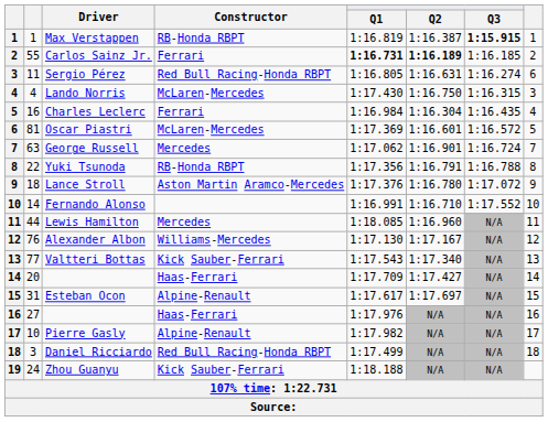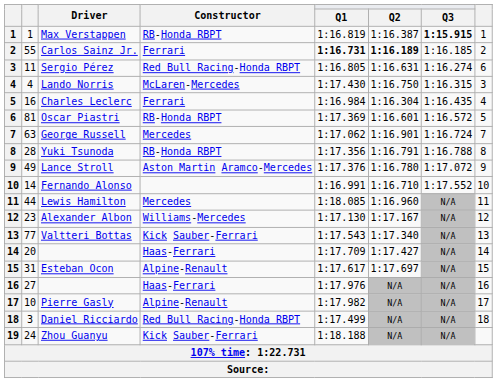Oscar Piastri | Constructor: McLaren-Mercedes -> RB-Honda RBPT
Yuki Tsunoda | column 2: 22 -> 28
Lance Stroll | column 2: 18 -> 49
Alexander Albon | column 2: 76 -> 23
